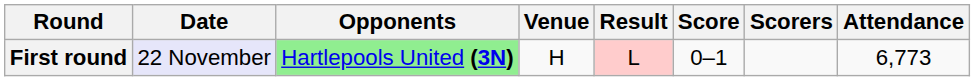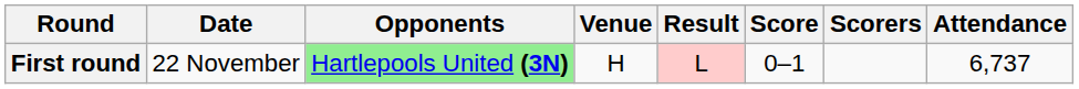First round | Date: lavender background -> no background
First round | Attendance: 6,773 -> 6,737
